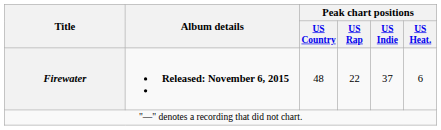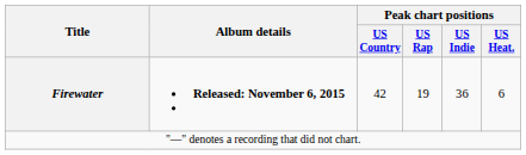Firewater | Peak chart positions / US Country: 48 -> 42
Firewater | Peak chart positions / US Rap: 22 -> 19
Firewater | Peak chart positions / US Indie: 37 -> 36
